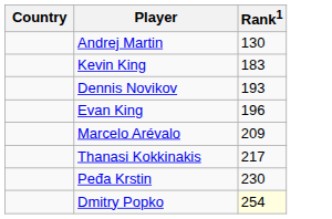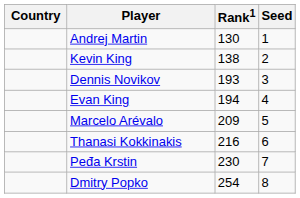+ column: Seed | 1 | 2 | 3 | 4 | 5 | 6 | 7 | 8
Kevin King | Rank1: 183 -> 138
Evan King | Rank1: 196 -> 194
Thanasi Kokkinakis | Rank1: 217 -> 216
Dmitry Popko | Rank1: lightyellow background -> no background
